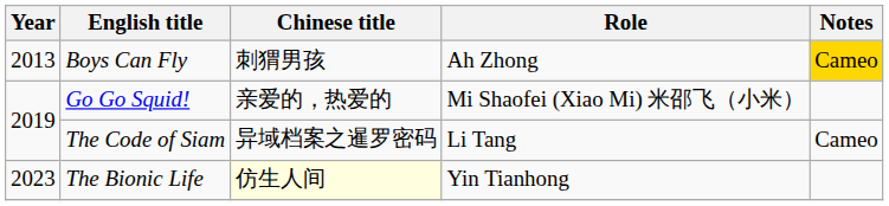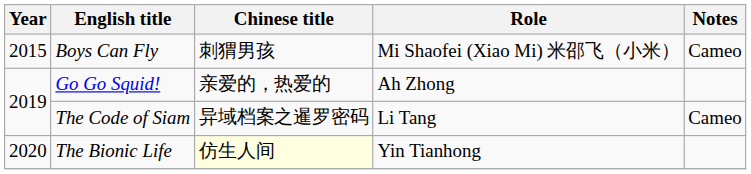Boys Can Fly | Year: 2013 -> 2015
Boys Can Fly | Role: Ah Zhong -> Mi Shaofei (Xiao Mi) 米邵飞（小米）
Boys Can Fly | Notes: gold background -> no background
Go Go Squid! | Role: Mi Shaofei (Xiao Mi) 米邵飞（小米） -> Ah Zhong
The Bionic Life | Year: 2023 -> 2020
